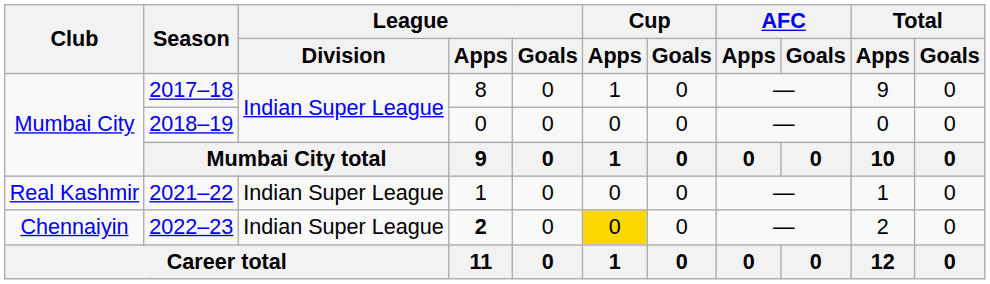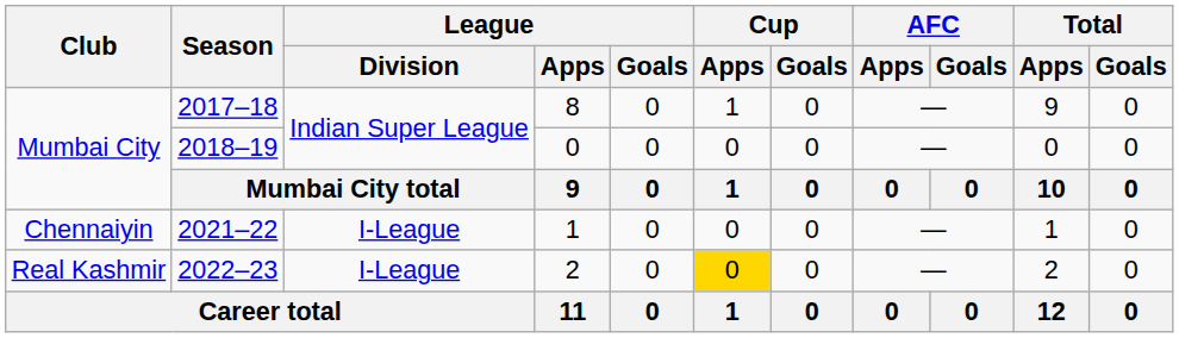2021–22 | Club: Real Kashmir -> Chennaiyin
2021–22 | League / Division: Indian Super League -> I-League
2022–23 | Club: Chennaiyin -> Real Kashmir
2022–23 | League / Division: Indian Super League -> I-League
2022–23 | League / Apps: bold -> normal
